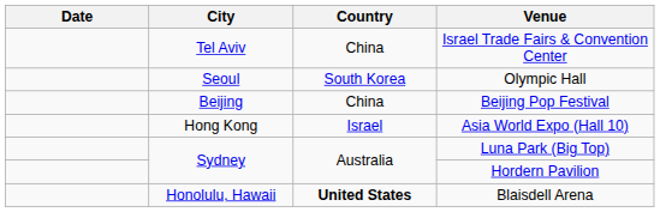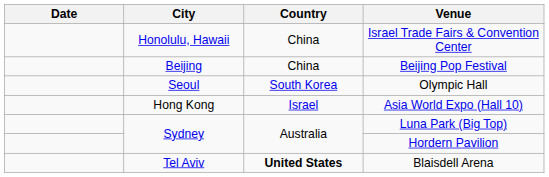Israel Trade Fairs & Convention Center | City: Tel Aviv -> Honolulu, Hawaii
rows swapped: Beijing Pop Festival <-> Olympic Hall
Blaisdell Arena | City: Honolulu, Hawaii -> Tel Aviv
